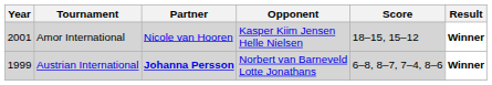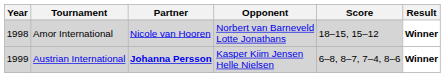Amor International | Year: 2001 -> 1998
Amor International | Opponent: Kasper Kiim Jensen Helle Nielsen -> Norbert van Barneveld Lotte Jonathans
Austrian International | Opponent: Norbert van Barneveld Lotte Jonathans -> Kasper Kiim Jensen Helle Nielsen
